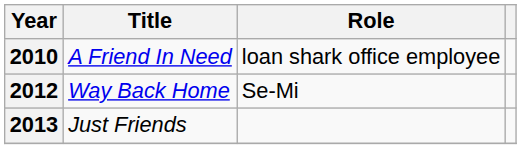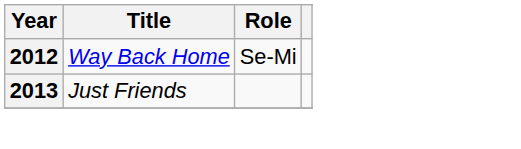- row: 2010 | A Friend In Need | loan shark office employee
